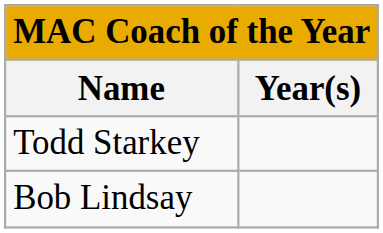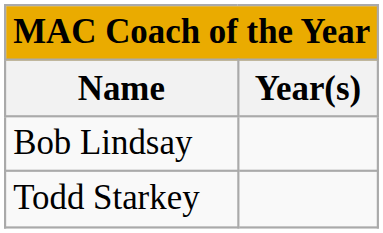rows swapped: Bob Lindsay <-> Todd Starkey
